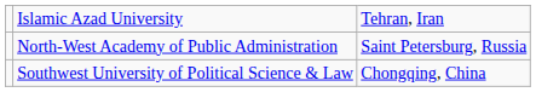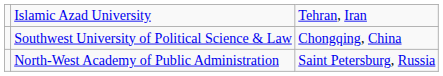rows swapped: North-West Academy of Public Administration <-> Southwest University of Political Science & Law
